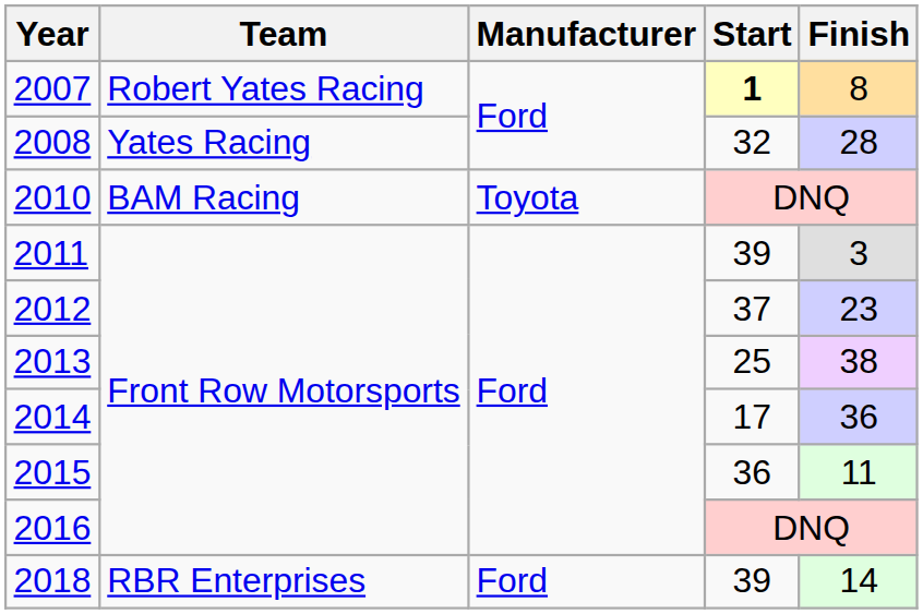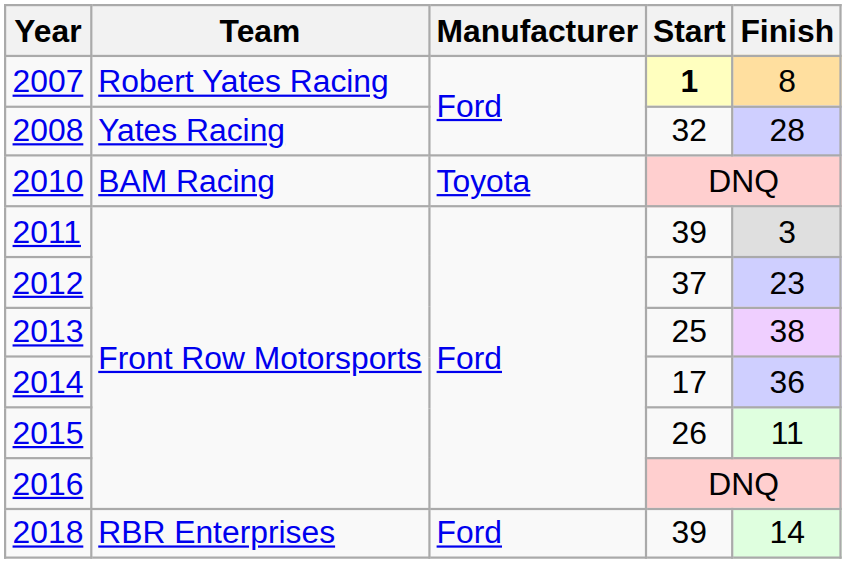2015 | Start: 36 -> 26
